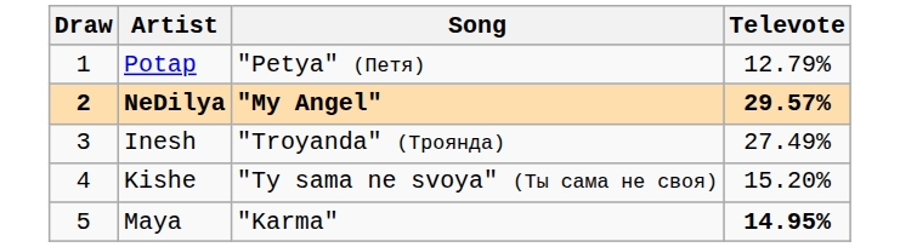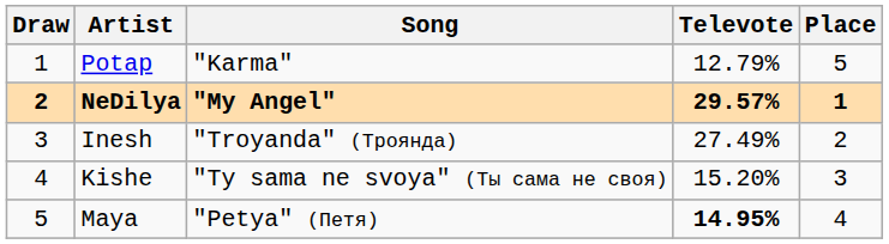+ column: Place | 5 | 1 | 2 | 3 | 4
Potap | Song: "Petya" (Петя) -> "Karma"
Maya | Song: "Karma" -> "Petya" (Петя)
